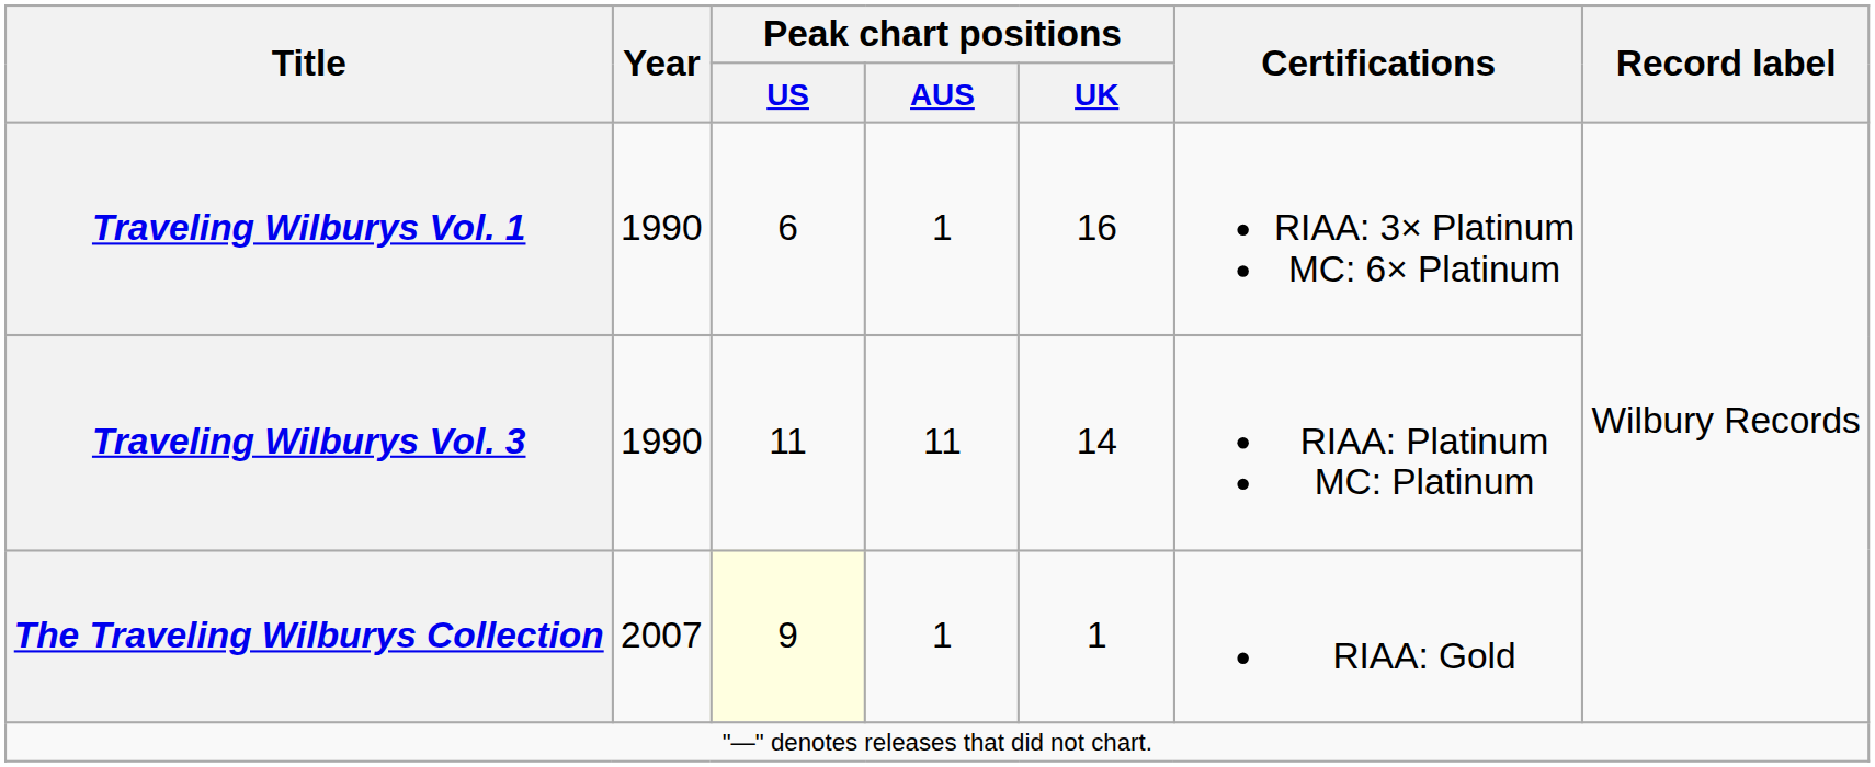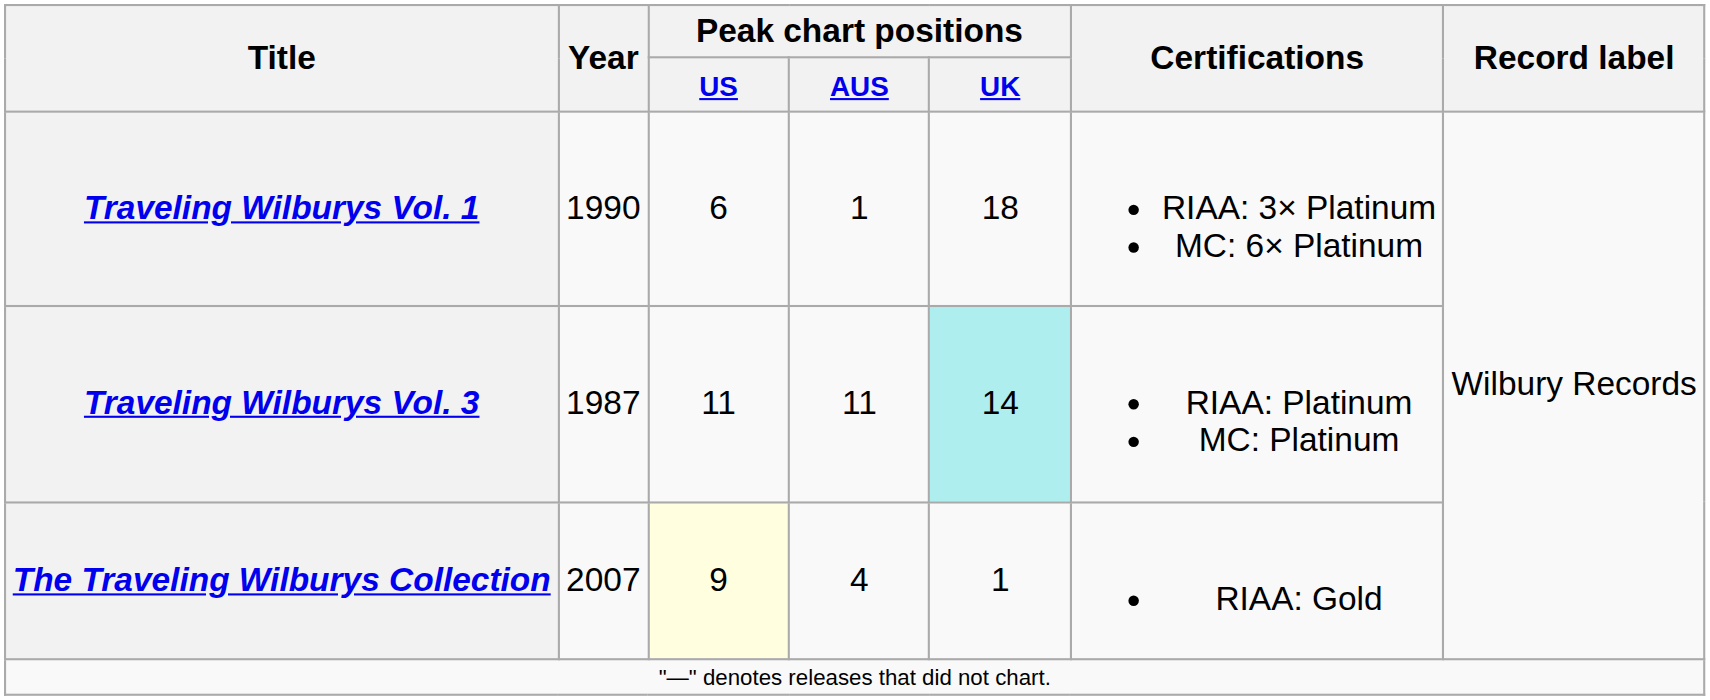Traveling Wilburys Vol. 1 | Peak chart positions / UK: 16 -> 18
Traveling Wilburys Vol. 3 | Year: 1990 -> 1987
Traveling Wilburys Vol. 3 | Peak chart positions / UK: no background -> paleturquoise background
The Traveling Wilburys Collection | Peak chart positions / AUS: 1 -> 4
